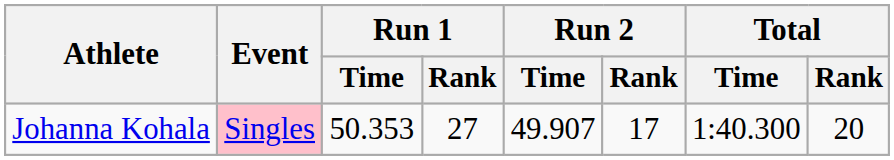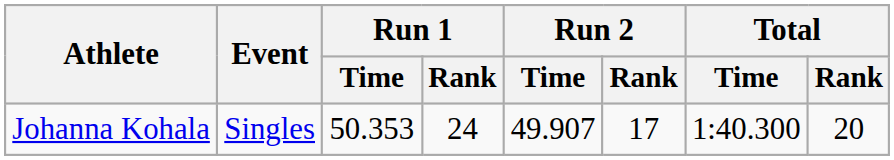Johanna Kohala | Event: pink background -> no background
Johanna Kohala | Run 1 / Rank: 27 -> 24
